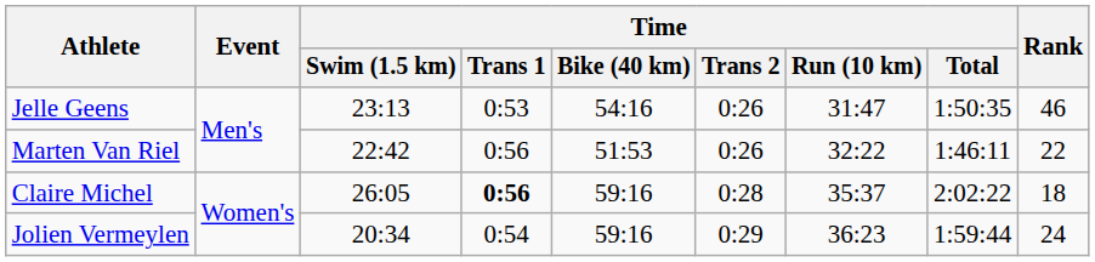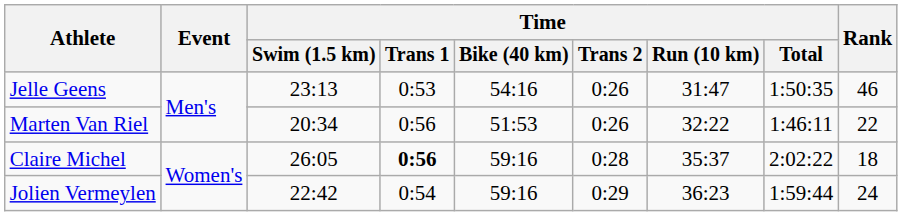Marten Van Riel | Time / Swim (1.5 km): 22:42 -> 20:34
Jolien Vermeylen | Time / Swim (1.5 km): 20:34 -> 22:42
